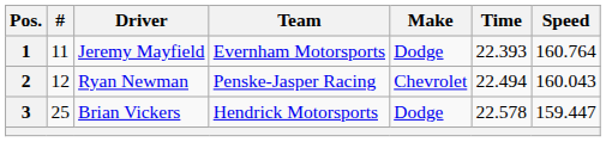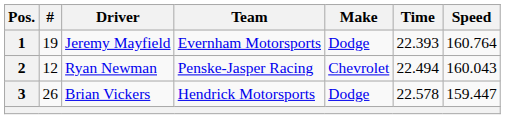1 | #: 11 -> 19
3 | #: 25 -> 26
